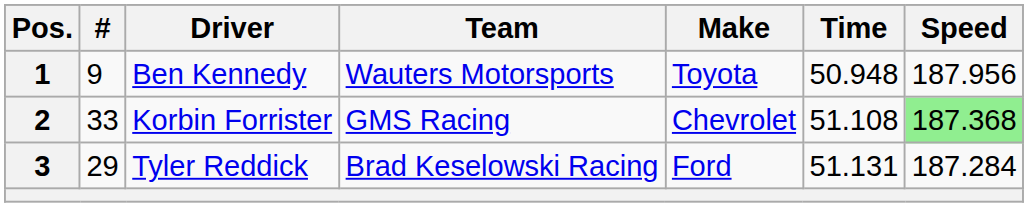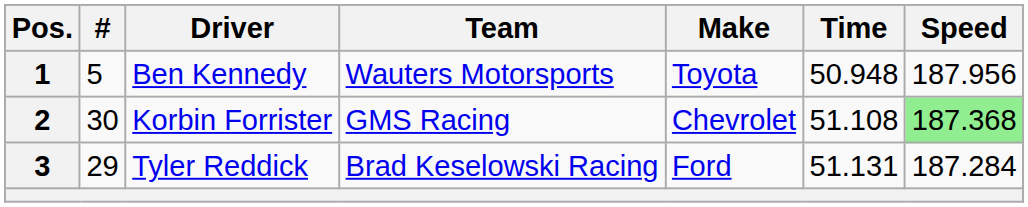1 | #: 9 -> 5
2 | #: 33 -> 30
